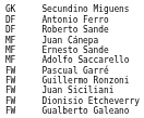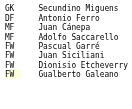- row: DF | Roberto Sande
- row: MF | Ernesto Sande
- row: FW | Guillermo Ronzoni
Gualberto Galeano | column 1: no background -> lightyellow background
